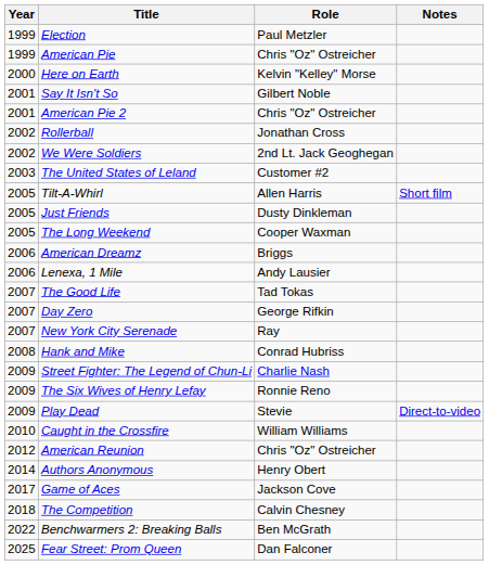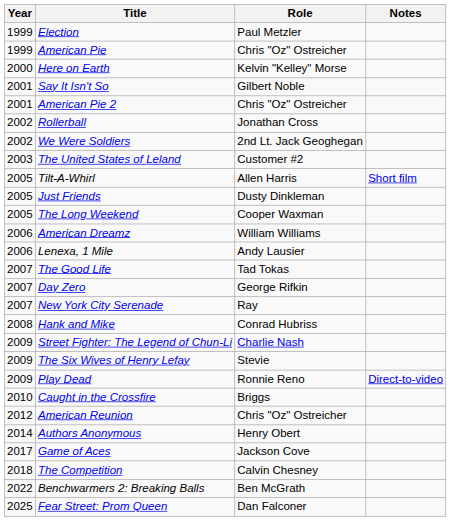American Dreamz | Role: Briggs -> William Williams
The Six Wives of Henry Lefay | Role: Ronnie Reno -> Stevie
Play Dead | Role: Stevie -> Ronnie Reno
Caught in the Crossfire | Role: William Williams -> Briggs
